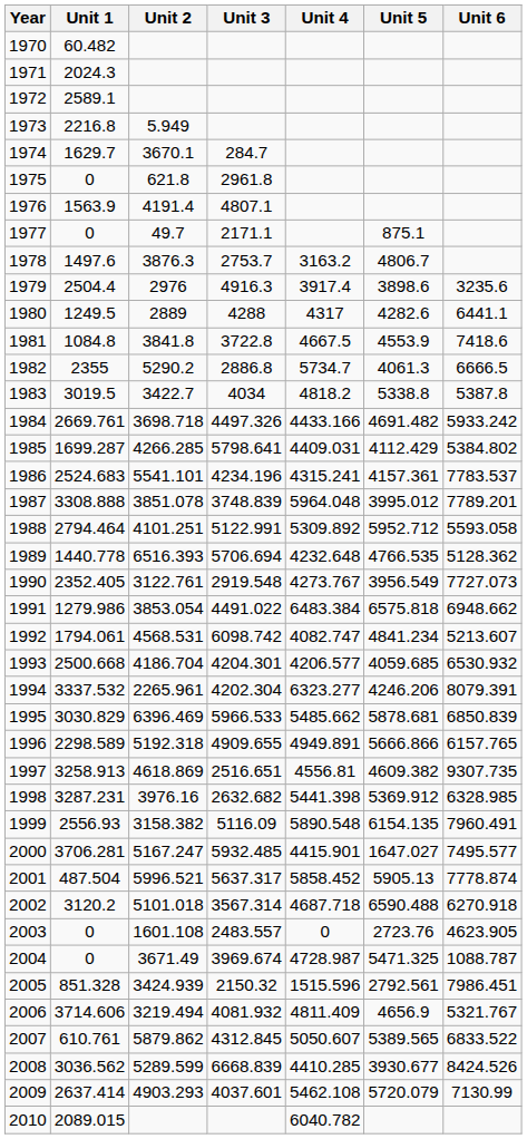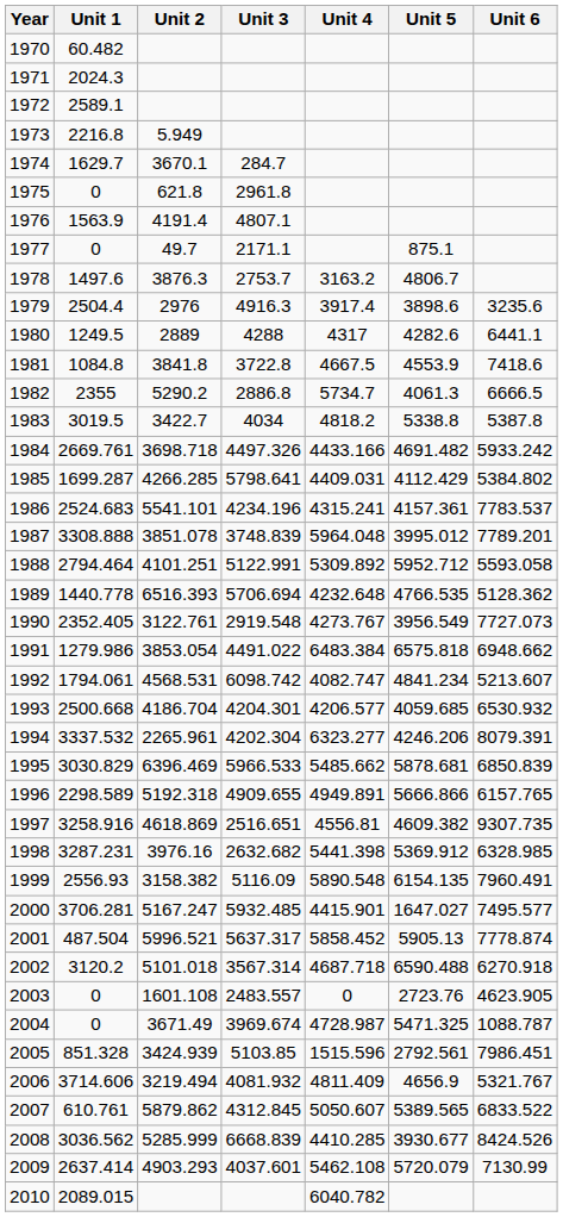1997 | Unit 1: 3258.913 -> 3258.916
2005 | Unit 3: 2150.32 -> 5103.85
2008 | Unit 2: 5289.599 -> 5285.999
